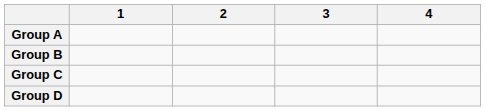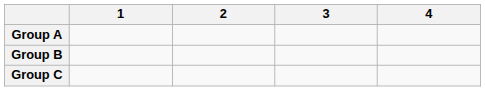- row: Group D
